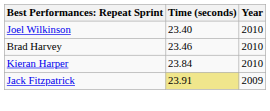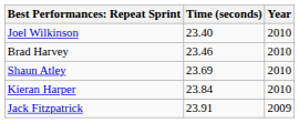+ row: Shaun Atley | 23.69 | 2010
Jack Fitzpatrick | Time (seconds): khaki background -> no background
